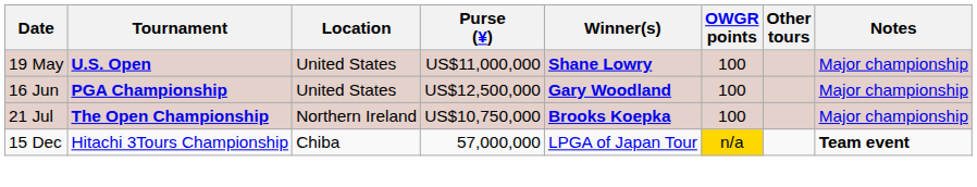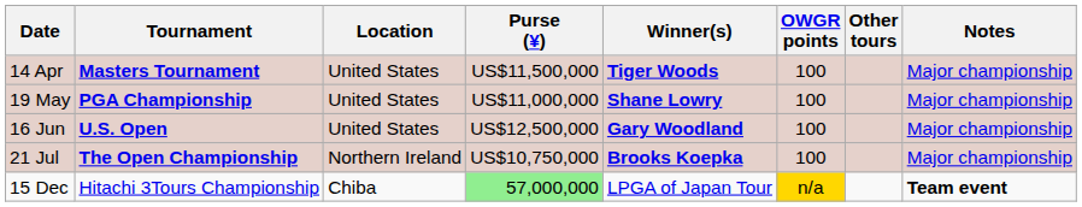+ row: 14 Apr | Masters Tournament | United States | US$11,500,000 | Tiger Woods | 100 | Major championship
19 May | Tournament: U.S. Open -> PGA Championship
16 Jun | Tournament: PGA Championship -> U.S. Open
15 Dec | Purse (¥): no background -> lightgreen background
